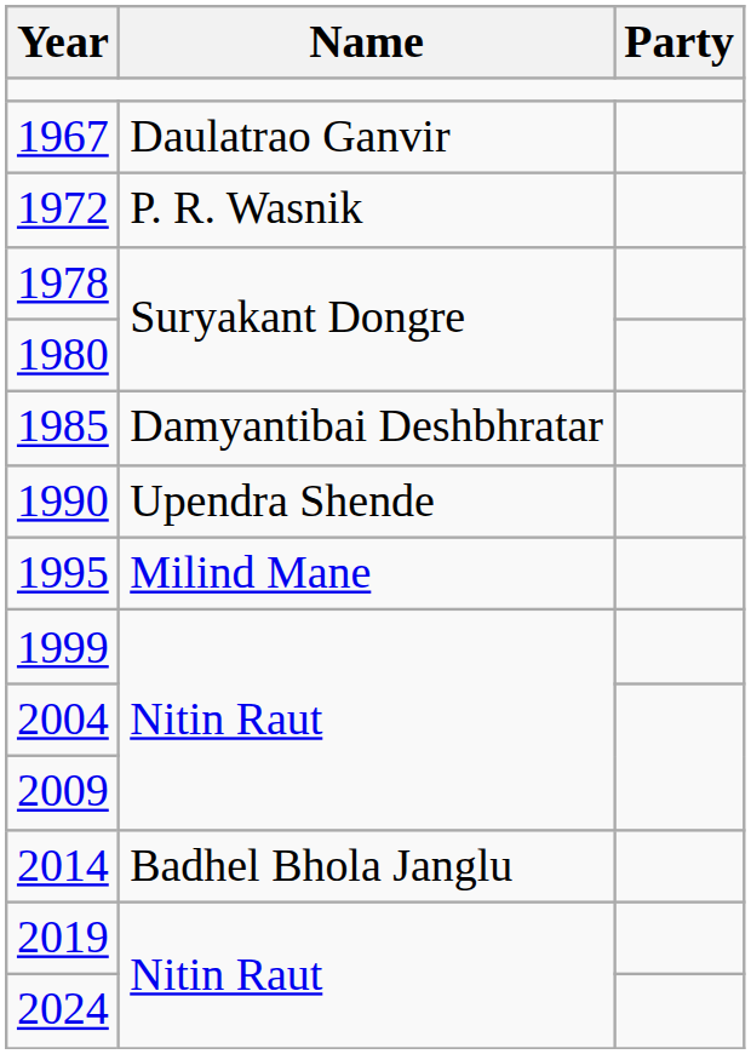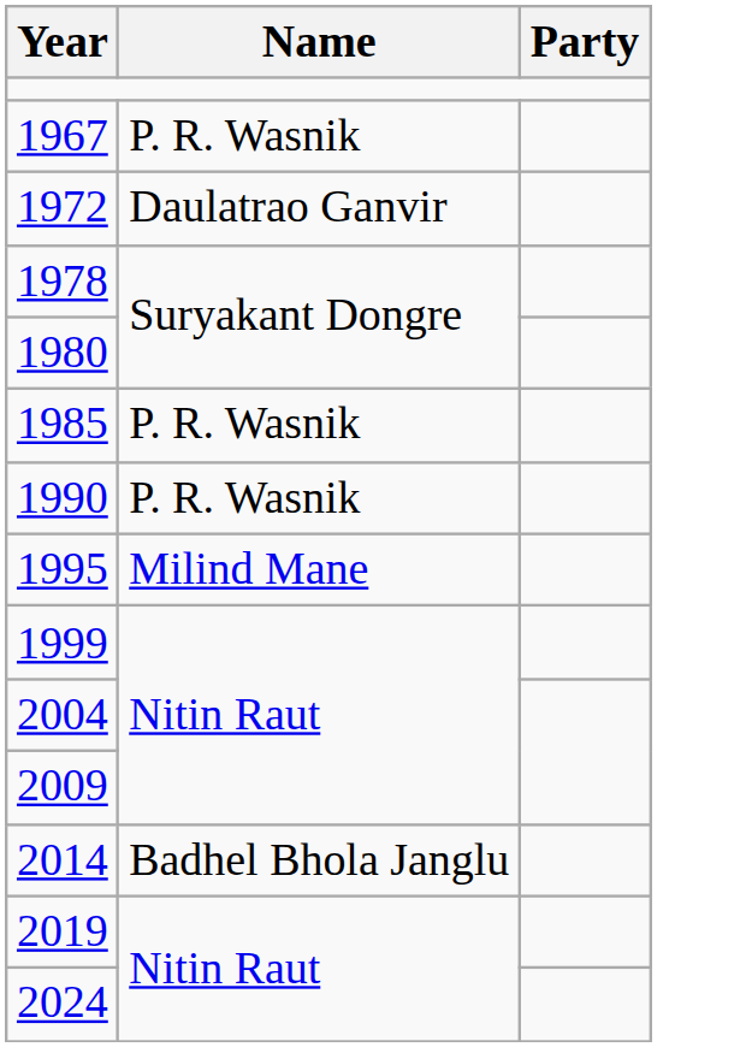1967 | Name: Daulatrao Ganvir -> P. R. Wasnik
1972 | Name: P. R. Wasnik -> Daulatrao Ganvir
1985 | Name: Damyantibai Deshbhratar -> P. R. Wasnik
1990 | Name: Upendra Shende -> P. R. Wasnik
